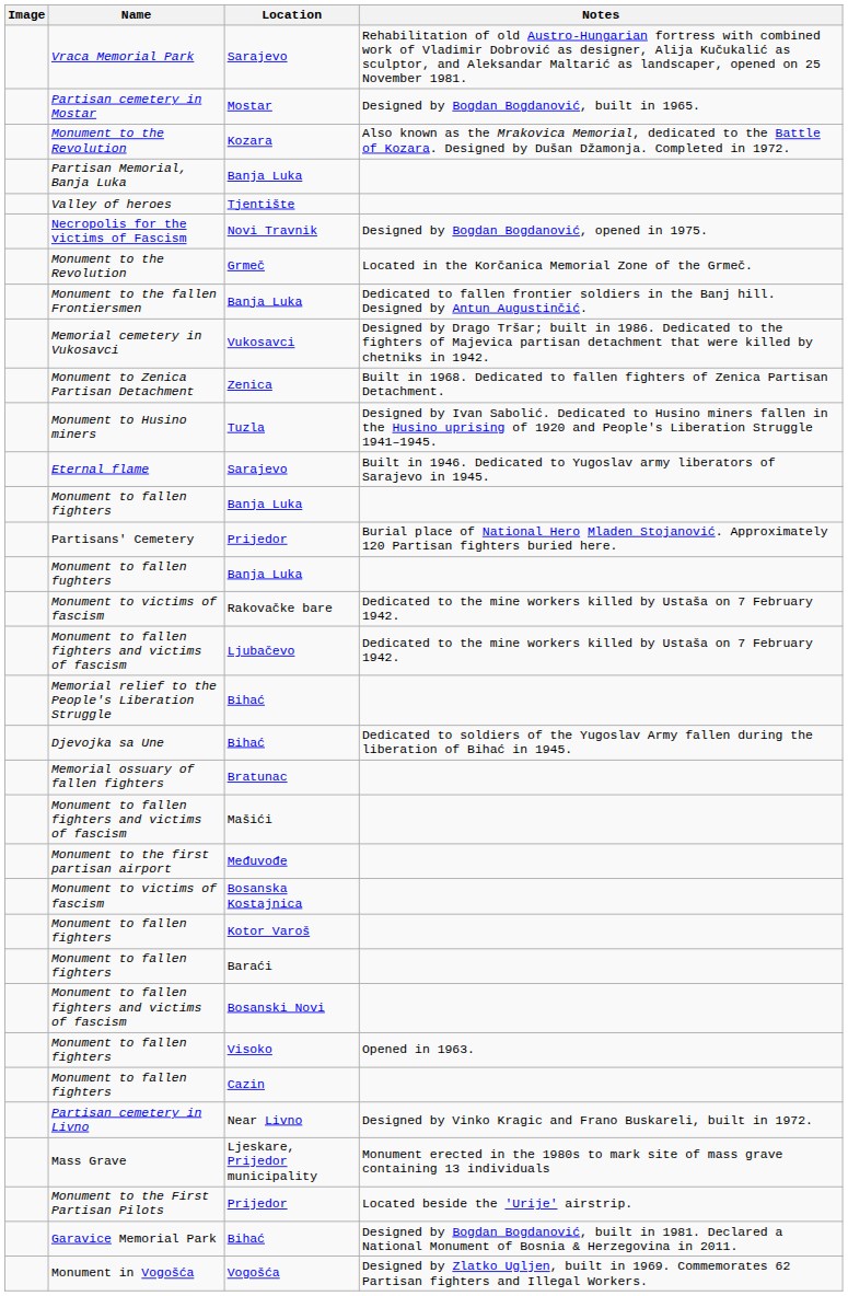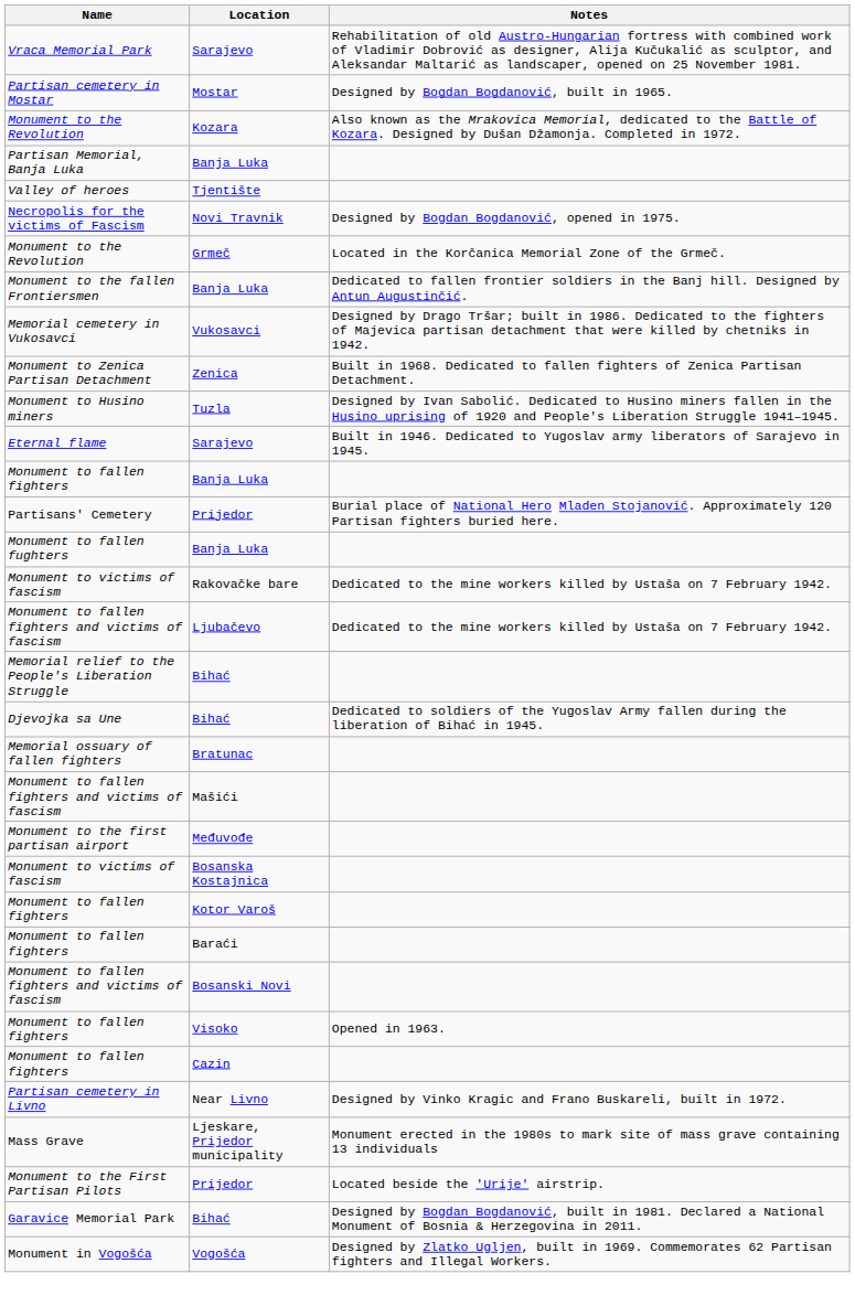- column: Image
